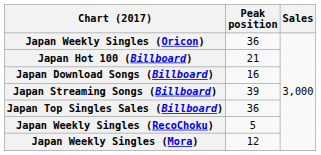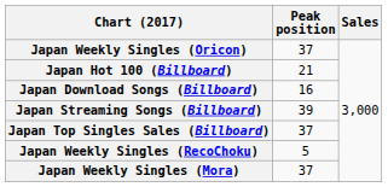Japan Weekly Singles (Oricon) | Peak position: 36 -> 37
Japan Top Singles Sales (Billboard) | Peak position: 36 -> 37
Japan Weekly Singles (Mora) | Peak position: 12 -> 37
